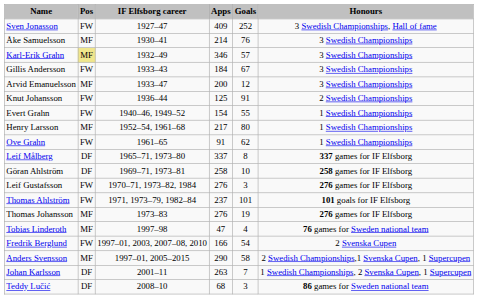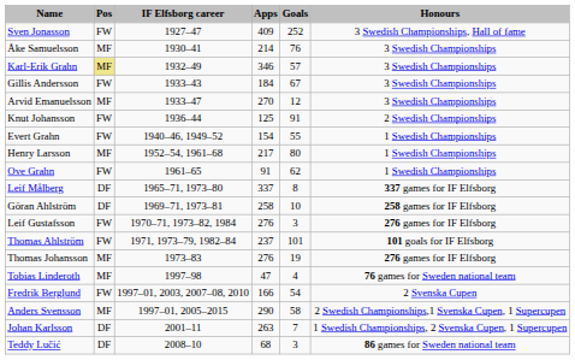Arvid Emanuelsson | Apps: 200 -> 270
